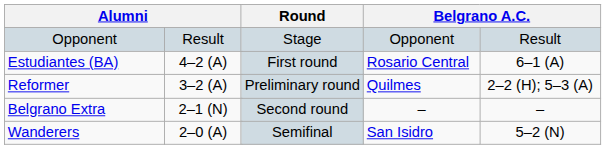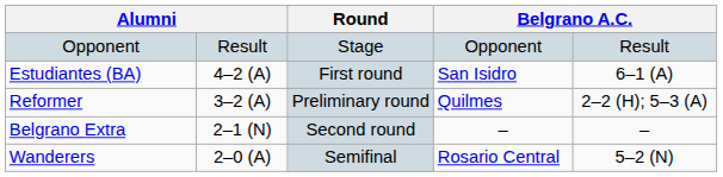Estudiantes (BA) | column 5: Rosario Central -> San Isidro
Wanderers | column 5: San Isidro -> Rosario Central
